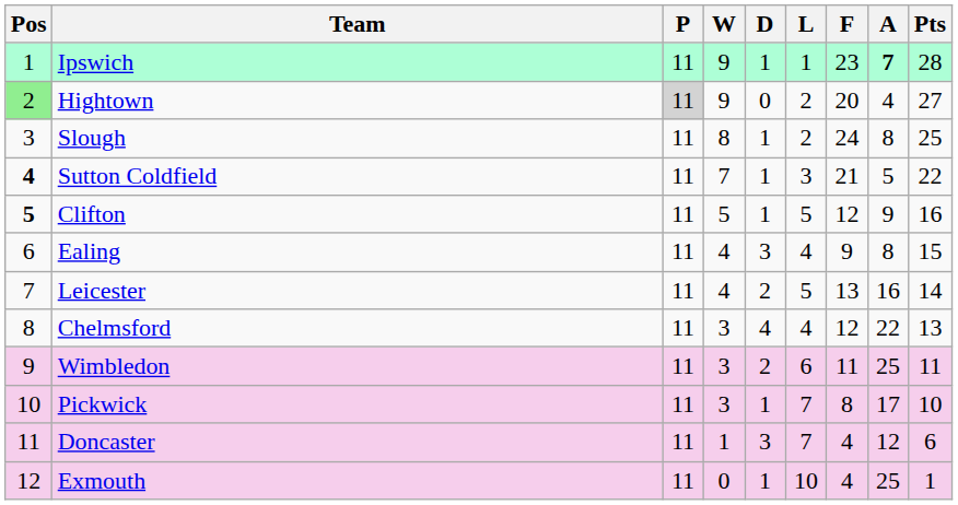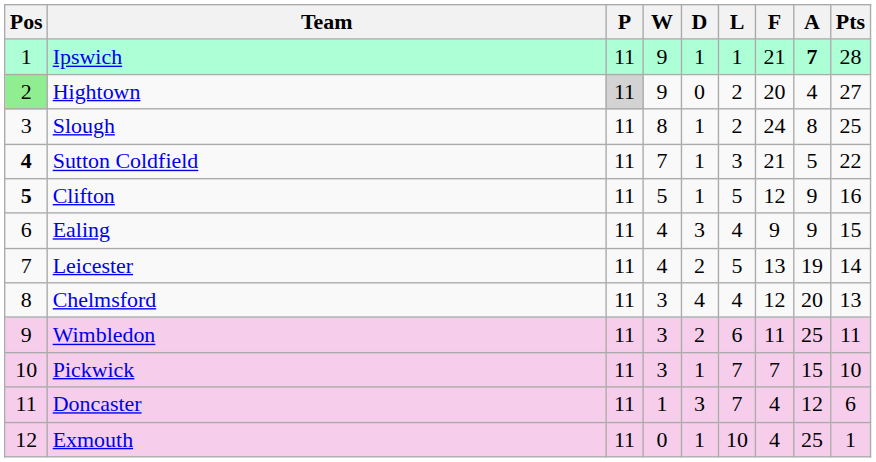Ipswich | F: 23 -> 21
Ealing | A: 8 -> 9
Leicester | A: 16 -> 19
Chelmsford | A: 22 -> 20
Pickwick | F: 8 -> 7
Pickwick | A: 17 -> 15
